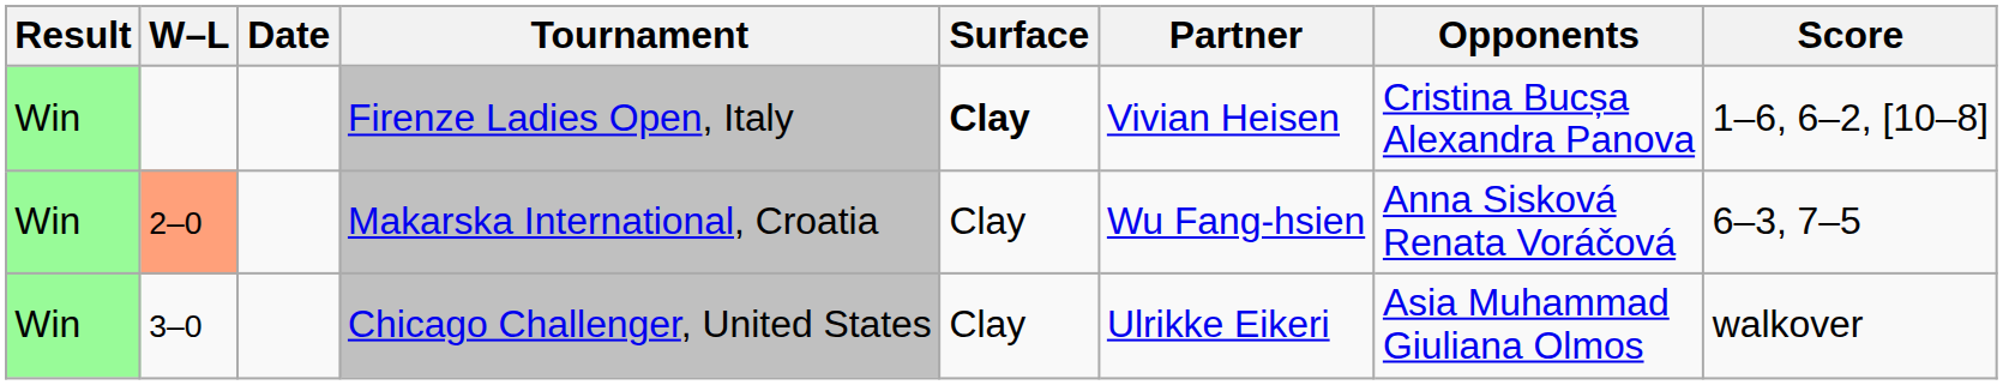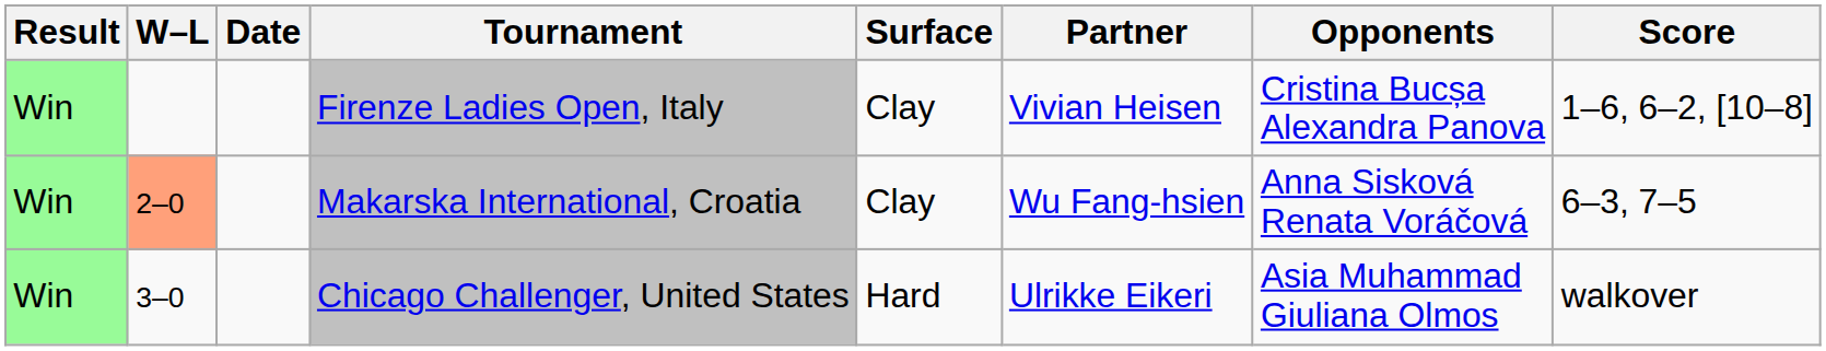Firenze Ladies Open, Italy | Surface: bold -> normal
Chicago Challenger, United States | Surface: Clay -> Hard
